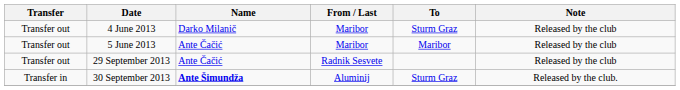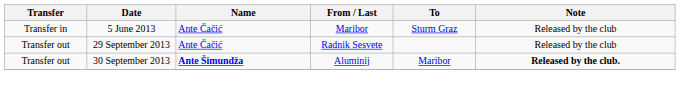- row: Transfer out | 4 June 2013 | Darko Milanič | Maribor | Sturm Graz | Released by the club
5 June 2013 | Transfer: Transfer out -> Transfer in
5 June 2013 | To: Maribor -> Sturm Graz
30 September 2013 | Transfer: Transfer in -> Transfer out
30 September 2013 | To: Sturm Graz -> Maribor
30 September 2013 | Note: normal -> bold
